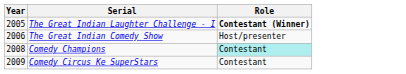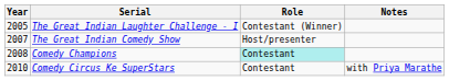+ column: Notes | with Priya Marathe
The Great Indian Laughter Challenge - I | Role: bold -> normal
The Great Indian Comedy Show | Year: 2006 -> 2007
Comedy Circus Ke SuperStars | Year: 2009 -> 2010
